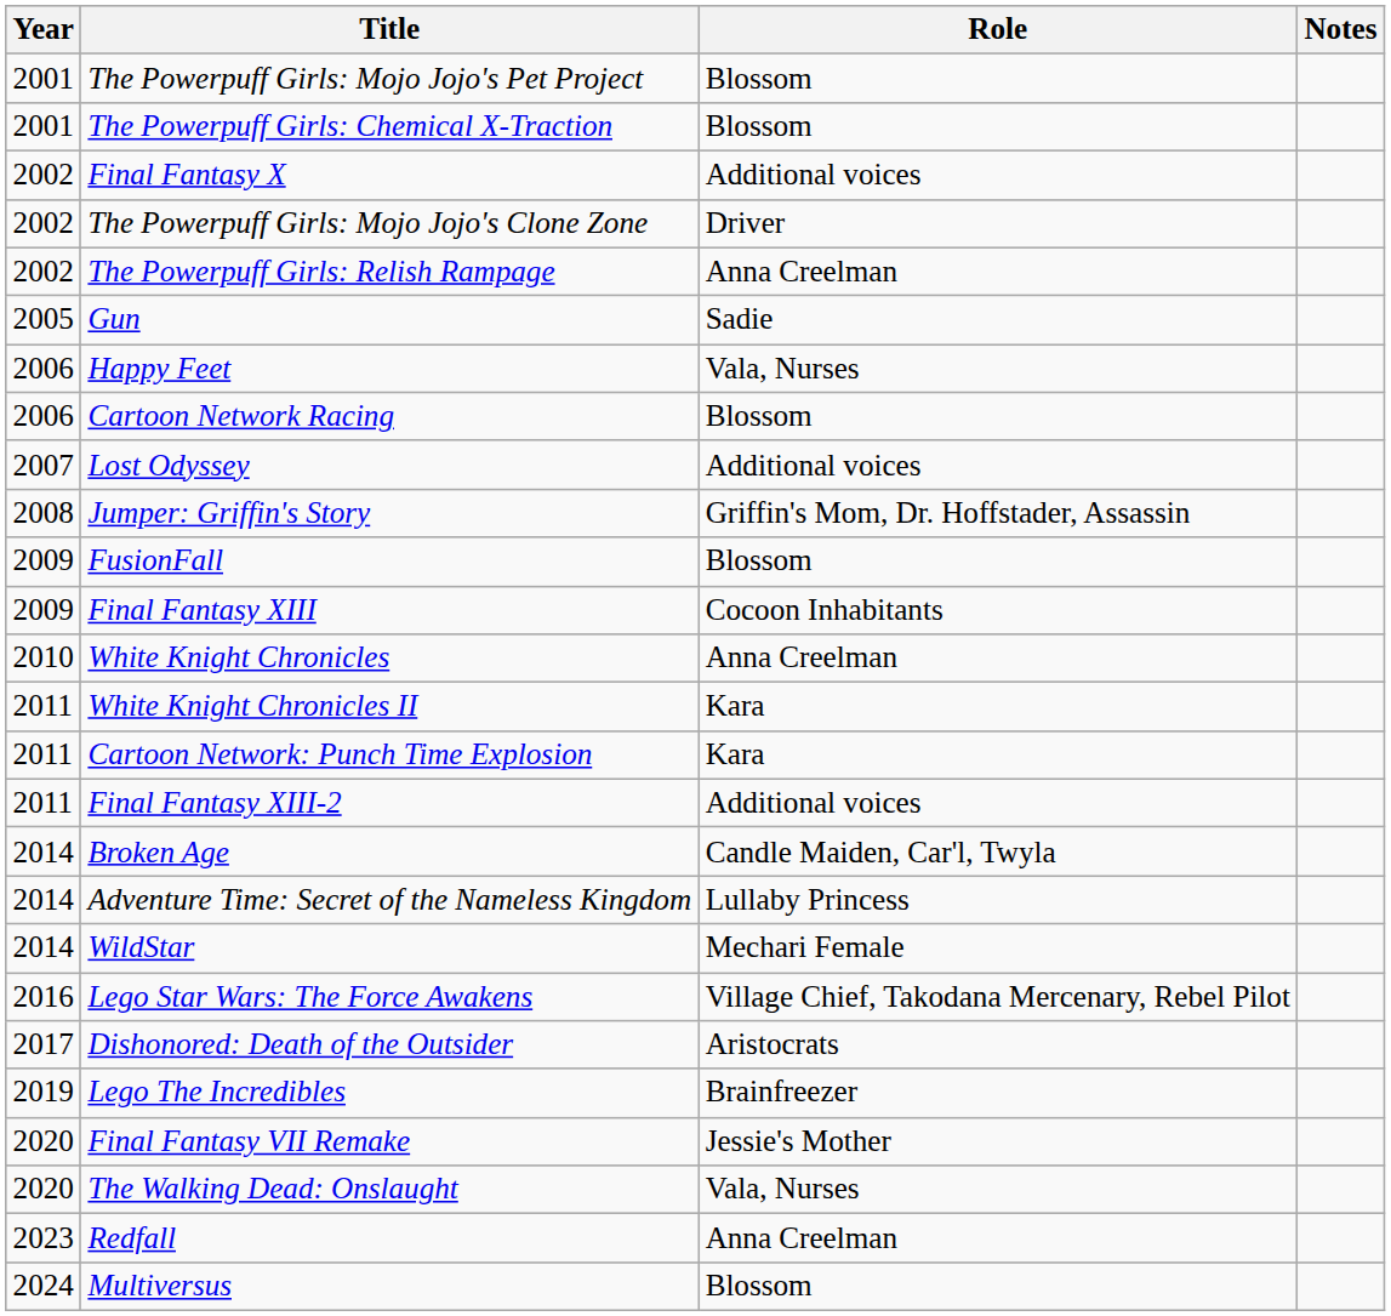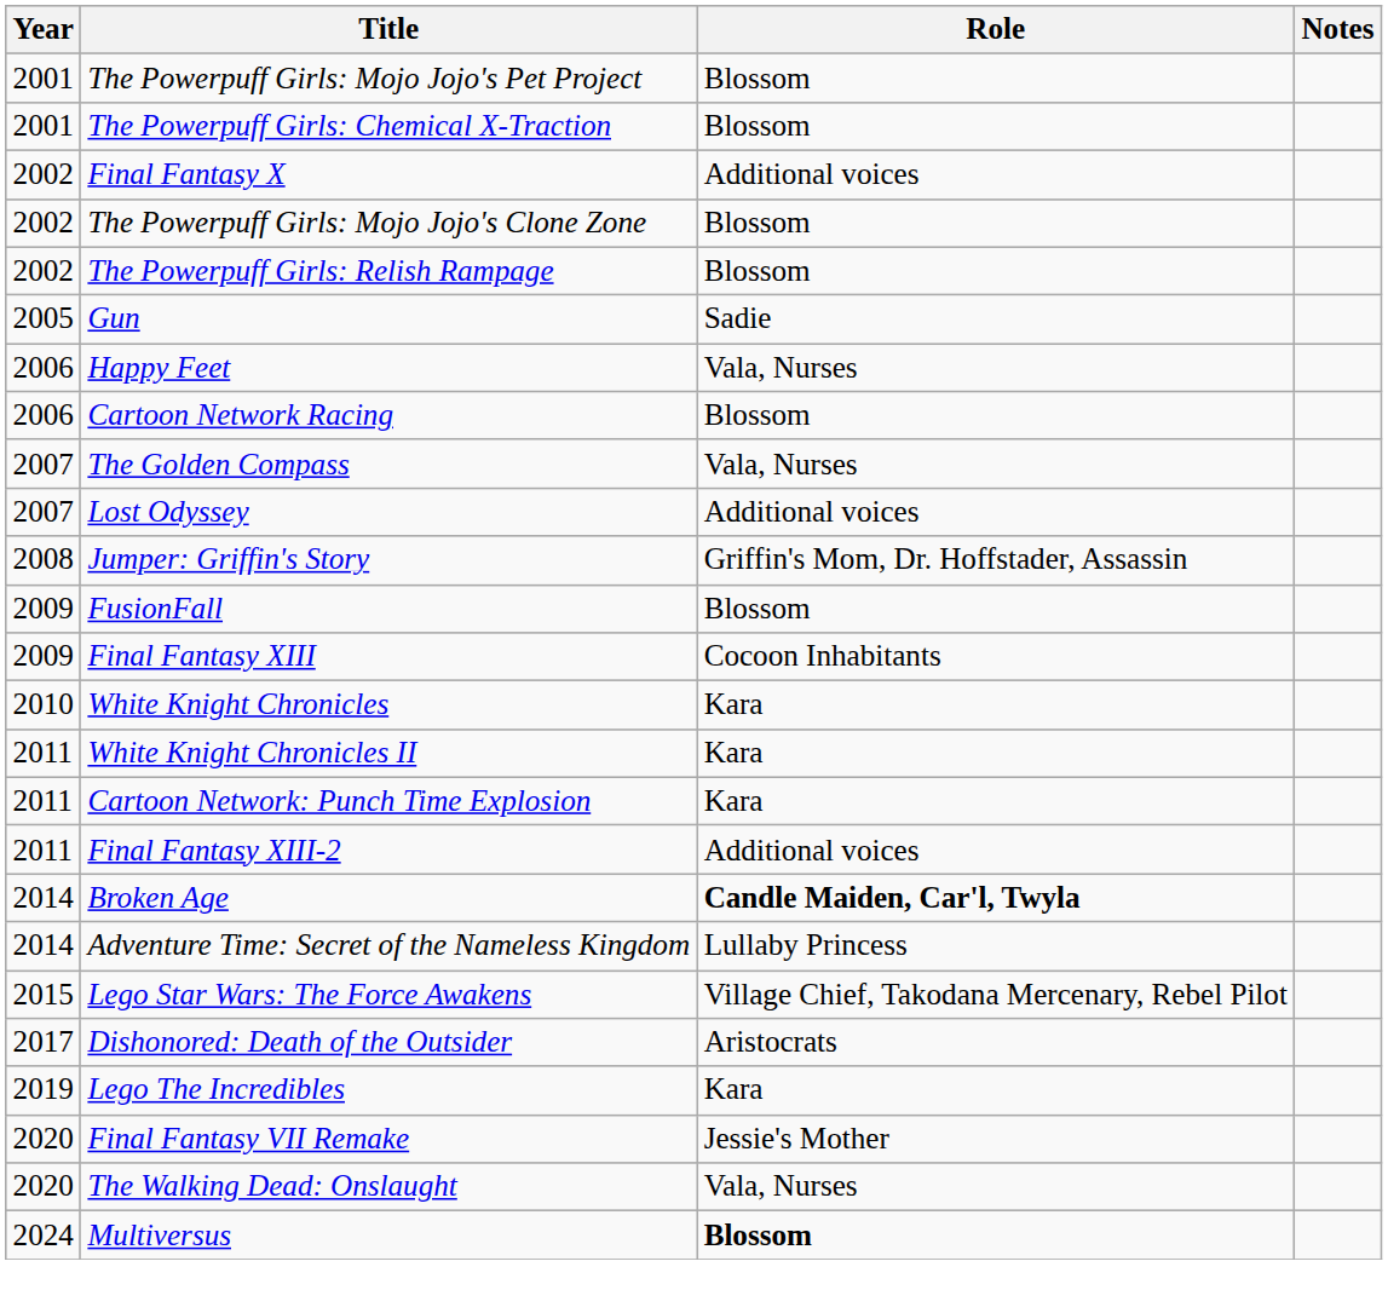The Powerpuff Girls: Mojo Jojo's Clone Zone | Role: Driver -> Blossom
The Powerpuff Girls: Relish Rampage | Role: Anna Creelman -> Blossom
+ row: 2007 | The Golden Compass | Vala, Nurses
White Knight Chronicles | Role: Anna Creelman -> Kara
Broken Age | Role: normal -> bold
- row: 2014 | WildStar | Mechari Female
Lego Star Wars: The Force Awakens | Year: 2016 -> 2015
Lego The Incredibles | Role: Brainfreezer -> Kara
- row: 2023 | Redfall | Anna Creelman
Multiversus | Role: normal -> bold
